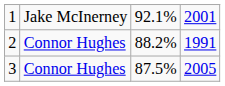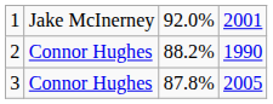1 | column 3: 92.1% -> 92.0%
2 | column 4: 1991 -> 1990
3 | column 3: 87.5% -> 87.8%
